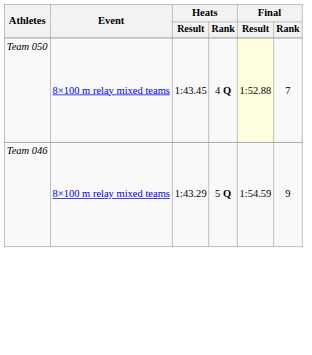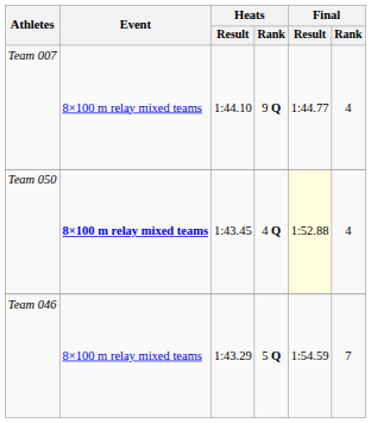+ row: Team 007 | 8×100 m relay mixed teams | 1:44.10 | 9 Q | 1:44.77 | 4
Team 050 | Event: normal -> bold
Team 050 | Final / Rank: 7 -> 4
Team 046 | Final / Rank: 9 -> 7
